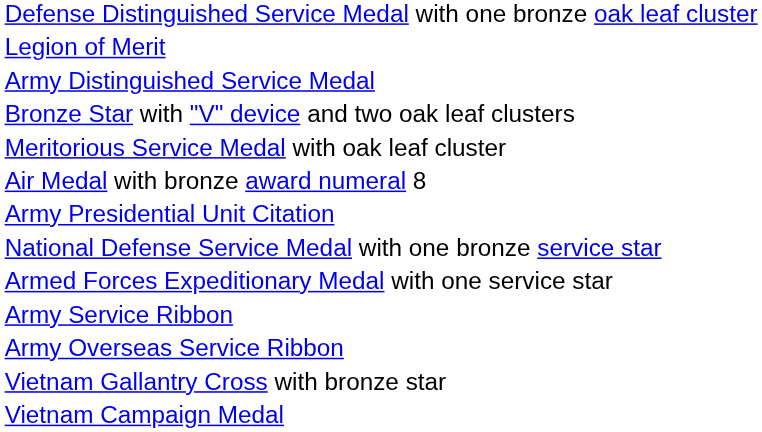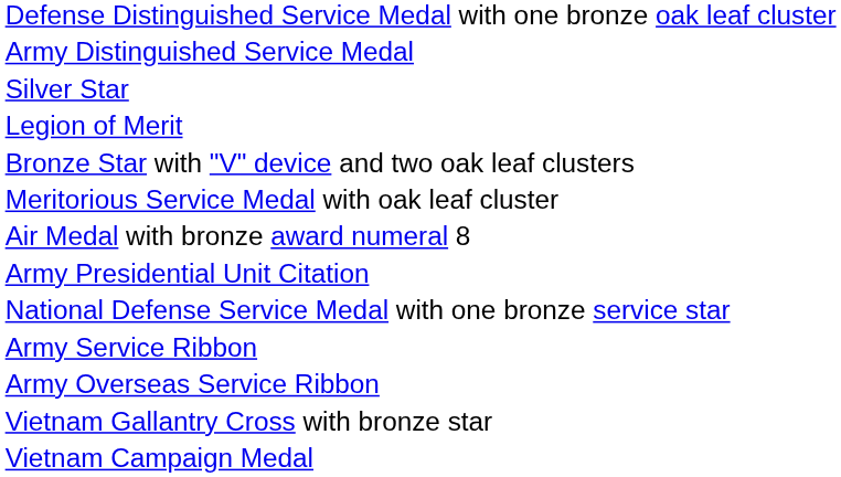rows swapped: Army Distinguished Service Medal <-> Legion of Merit
+ row: Silver Star
- row: Armed Forces Expeditionary Medal with one service star
